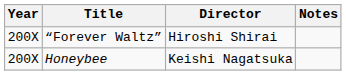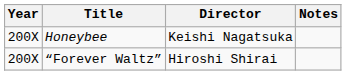rows swapped: Honeybee <-> “Forever Waltz”
